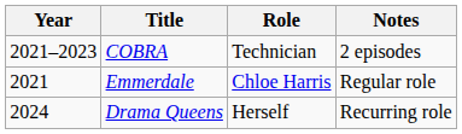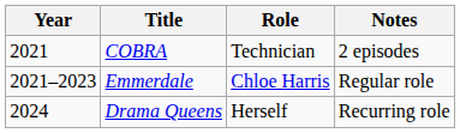COBRA | Year: 2021–2023 -> 2021
Emmerdale | Year: 2021 -> 2021–2023
